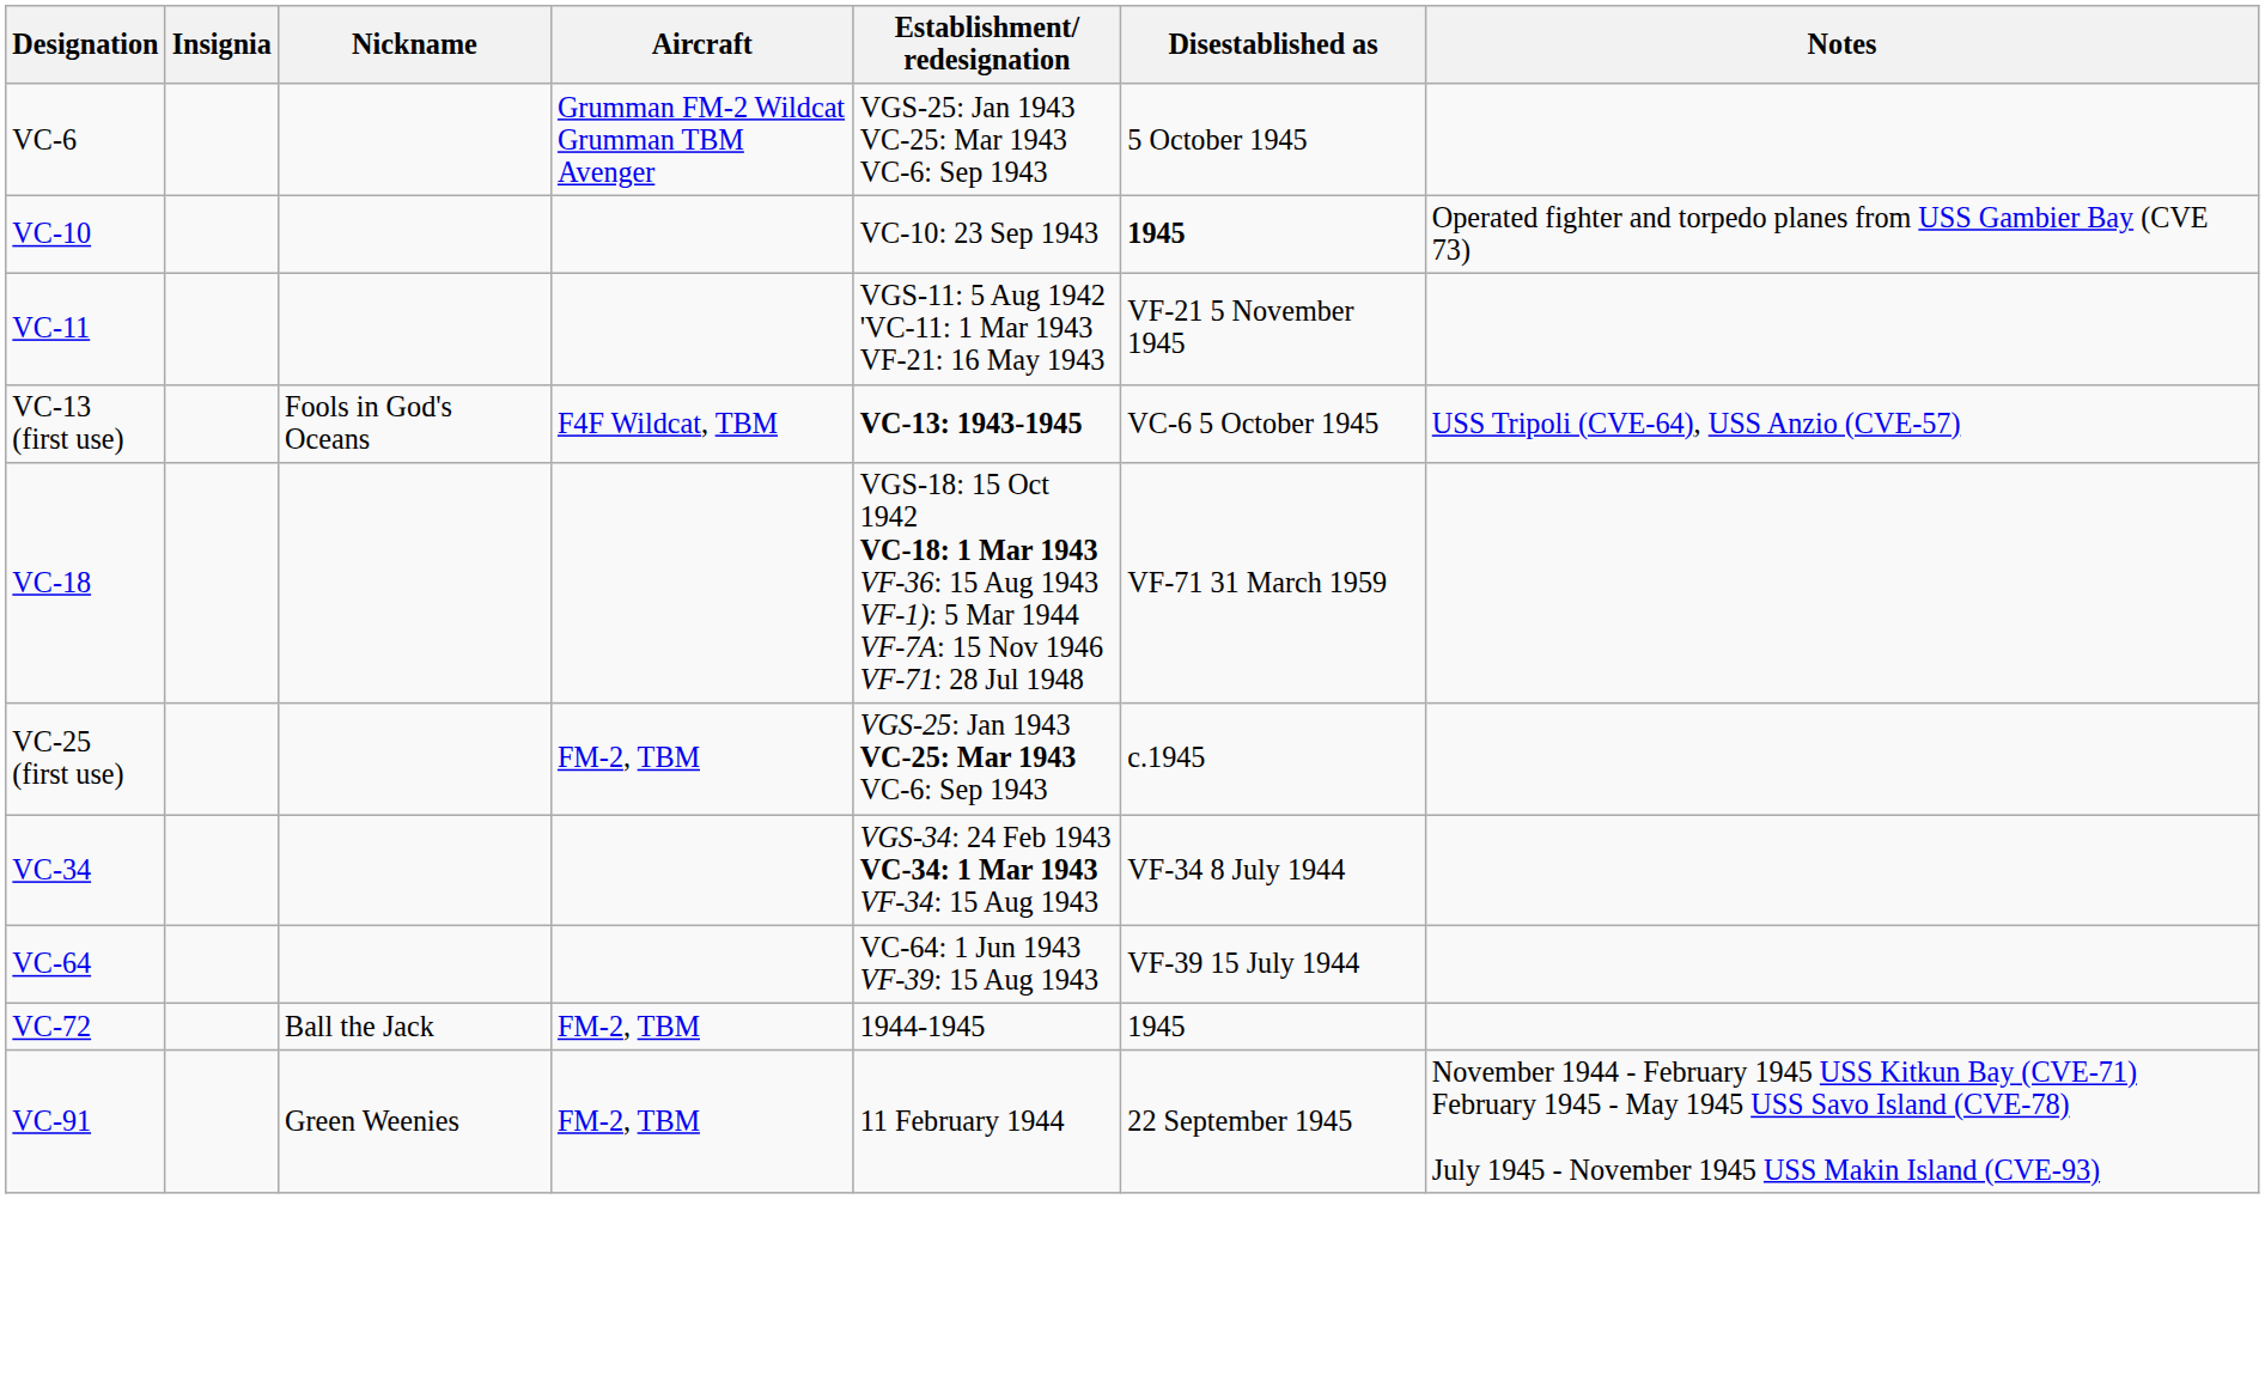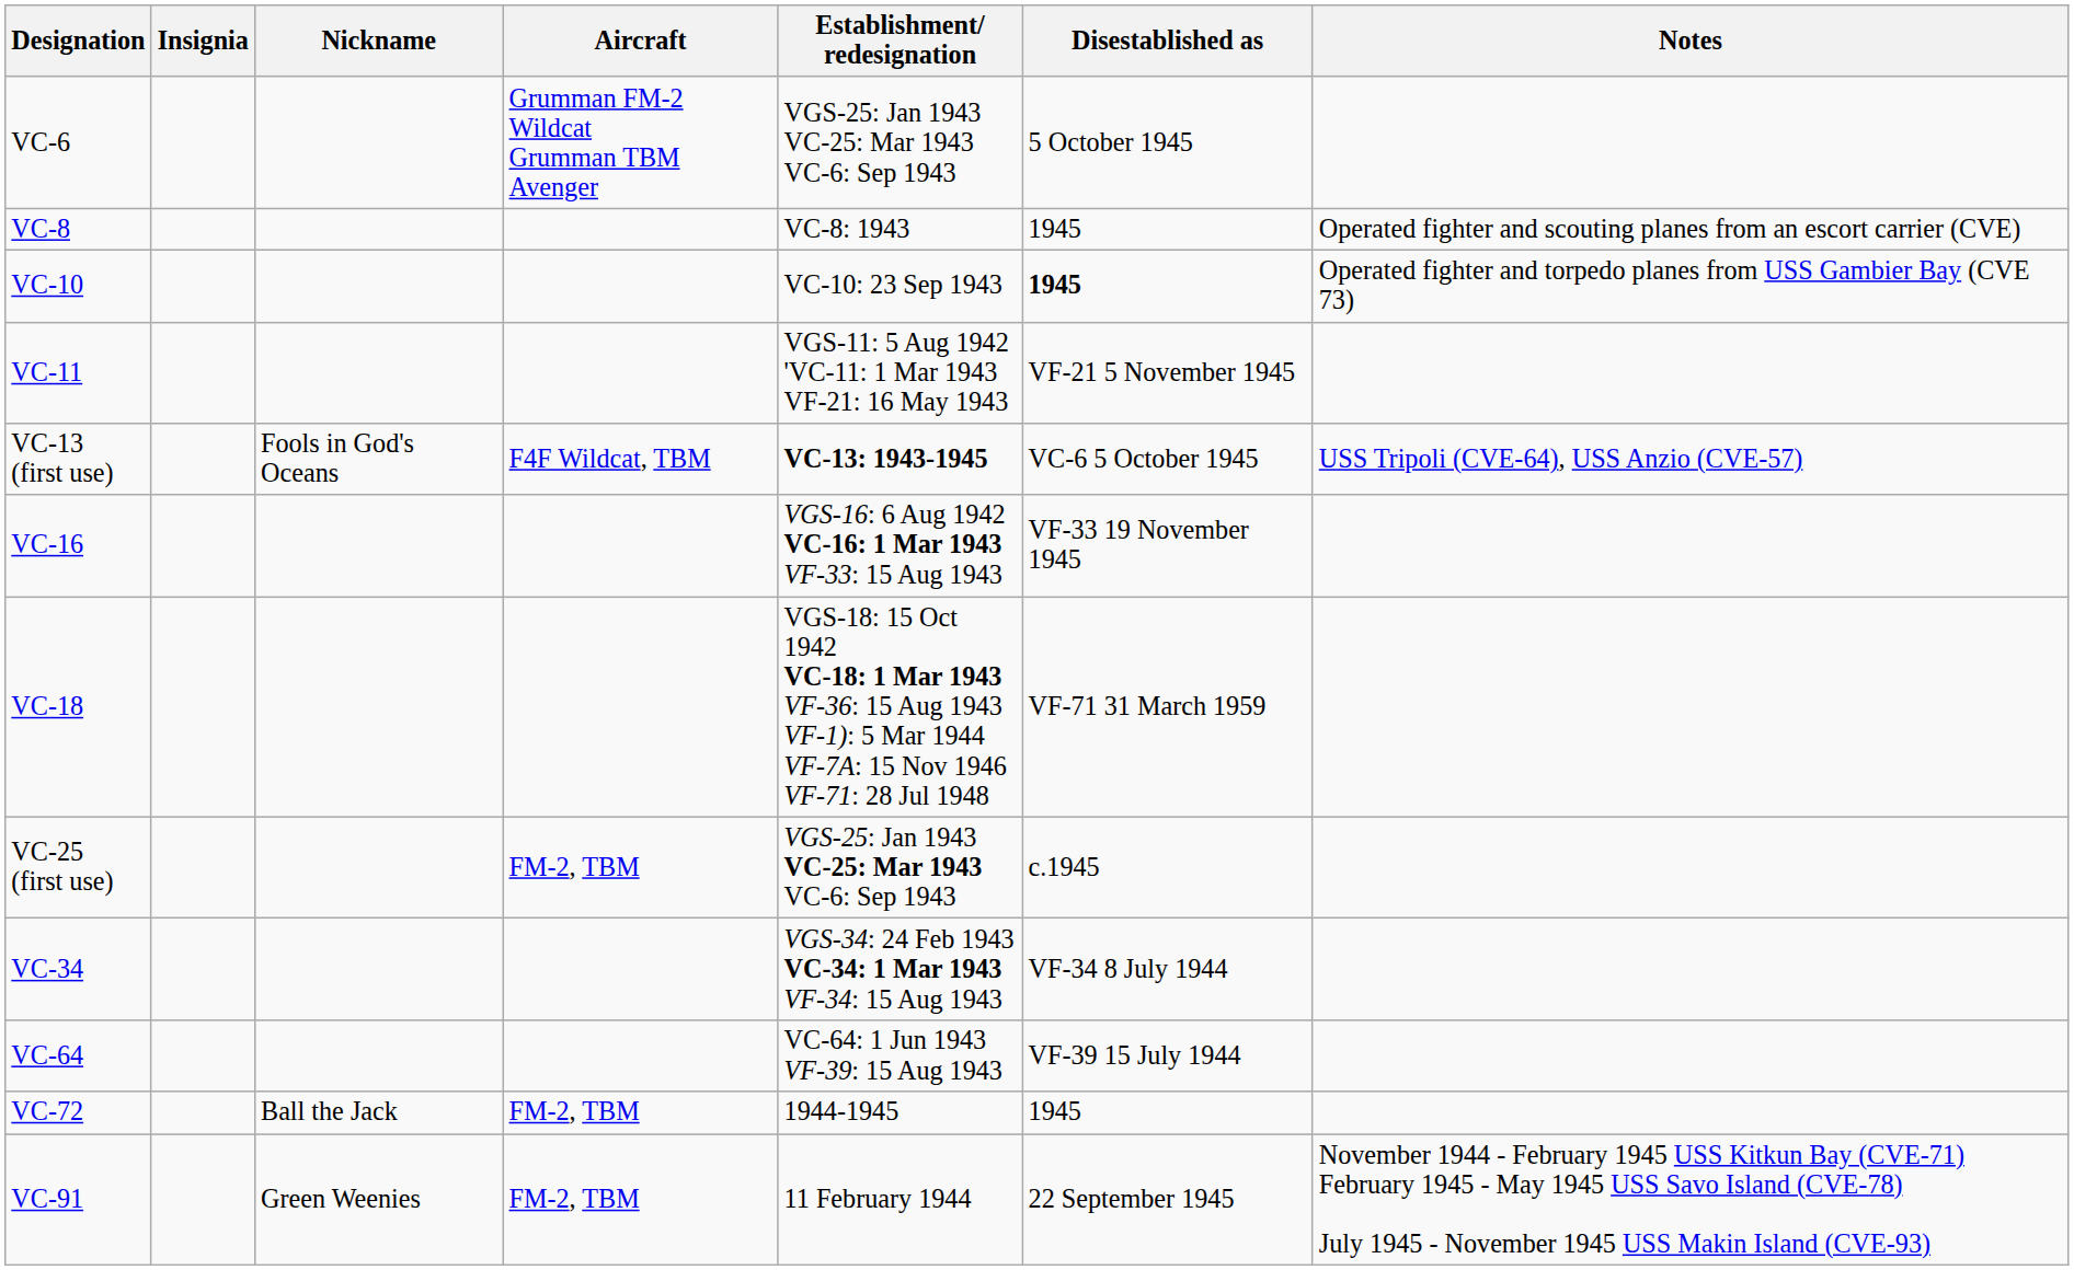+ row: VC-8 | VC-8: 1943 | 1945 | Operated fighter and scouting planes from an escort carrier (CVE)
+ row: VC-16 | VGS-16: 6 Aug 1942 VC-16: 1 Mar 1943 VF-33: 15 Aug 1943 | VF-33 19 November 1945
